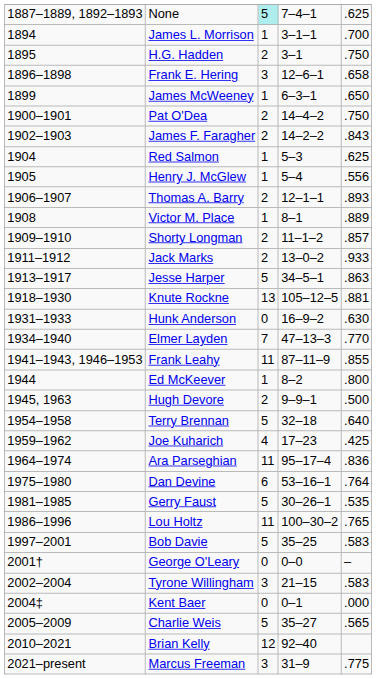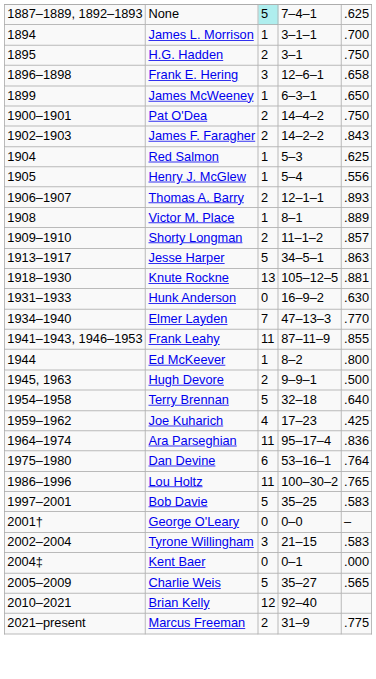- row: 1911–1912 | Jack Marks | 2 | 13–0–2 | .933
- row: 1981–1985 | Gerry Faust | 5 | 30–26–1 | .535
Marcus Freeman | column 3: 3 -> 2
